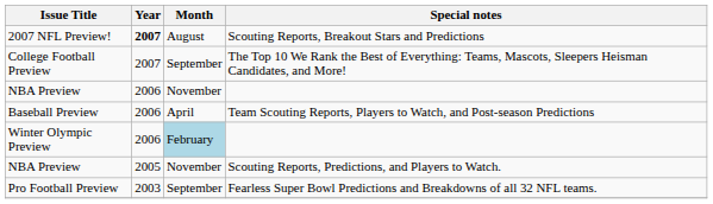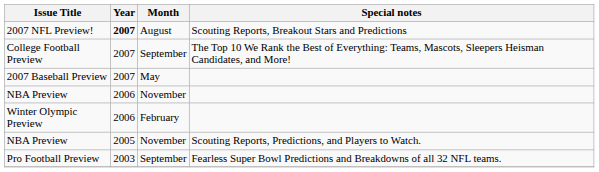+ row: 2007 Baseball Preview | 2007 | May
- row: Baseball Preview | 2006 | April | Team Scouting Reports, Players to Watch, and Post-season Predictions
Winter Olympic Preview | Month: lightblue background -> no background
